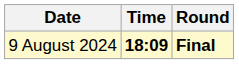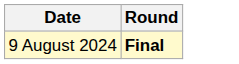- column: Time | 18:09
